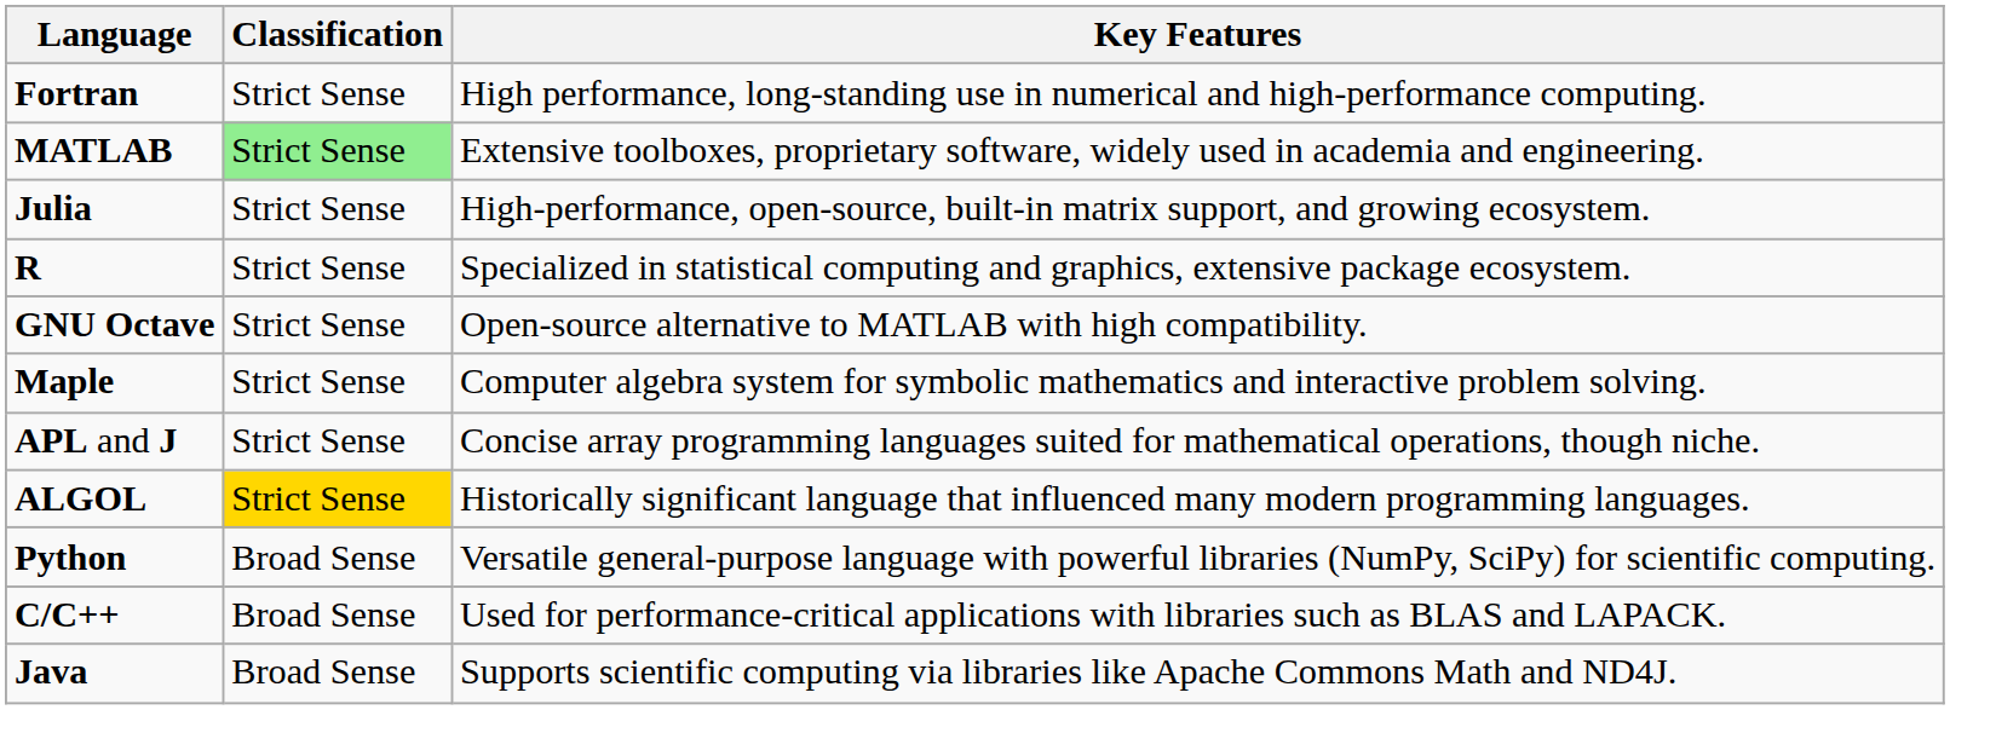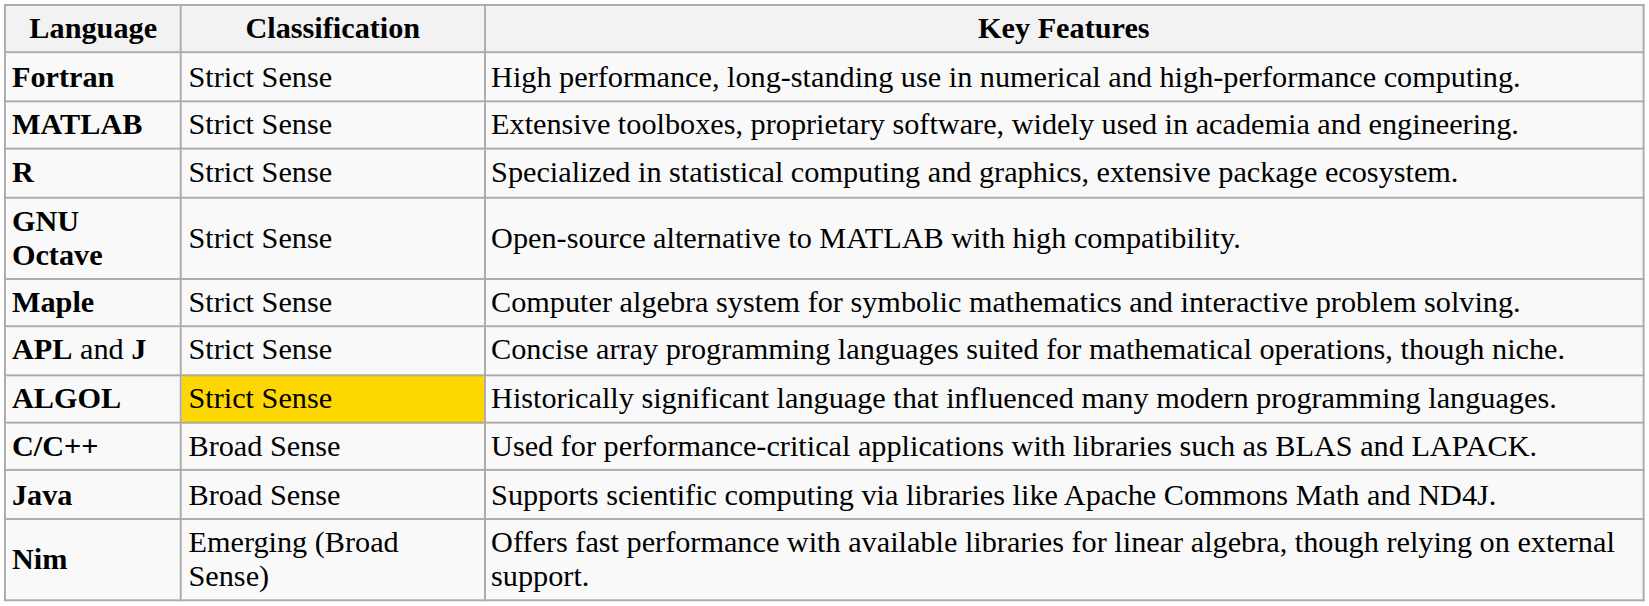MATLAB | Classification: lightgreen background -> no background
- row: Julia | Strict Sense | High-performance, open-source, built-in matrix support, and growing ecosystem.
- row: Python | Broad Sense | Versatile general-purpose language with powerful libraries (NumPy, SciPy) for scientific computing.
+ row: Nim | Emerging (Broad Sense) | Offers fast performance with available libraries for linear algebra, though relying on external support.
